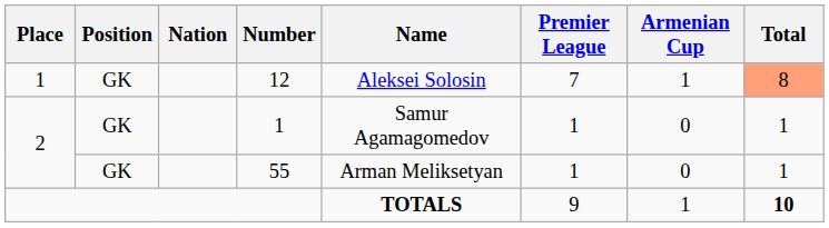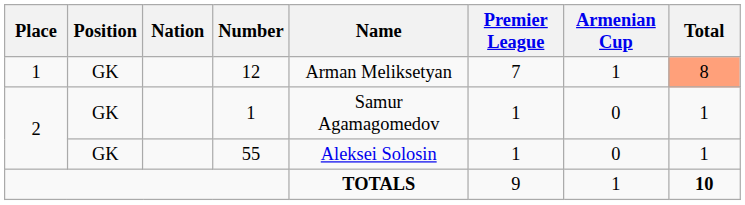12 | Name: Aleksei Solosin -> Arman Meliksetyan
55 | Name: Arman Meliksetyan -> Aleksei Solosin
